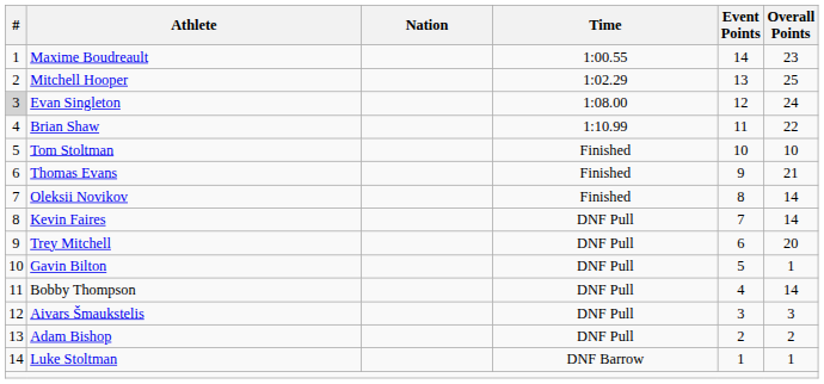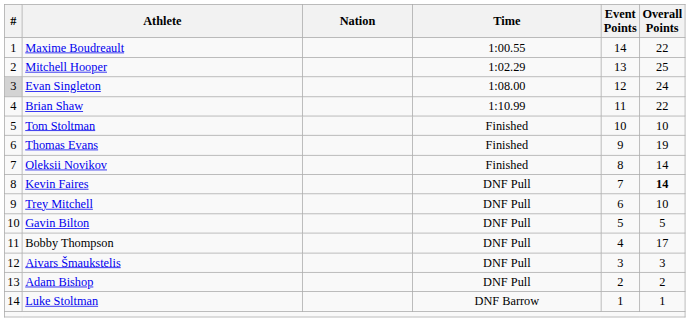Maxime Boudreault | Overall Points: 23 -> 22
Thomas Evans | Overall Points: 21 -> 19
Kevin Faires | Overall Points: normal -> bold
Trey Mitchell | Overall Points: 20 -> 10
Gavin Bilton | Overall Points: 1 -> 5
Bobby Thompson | Overall Points: 14 -> 17
